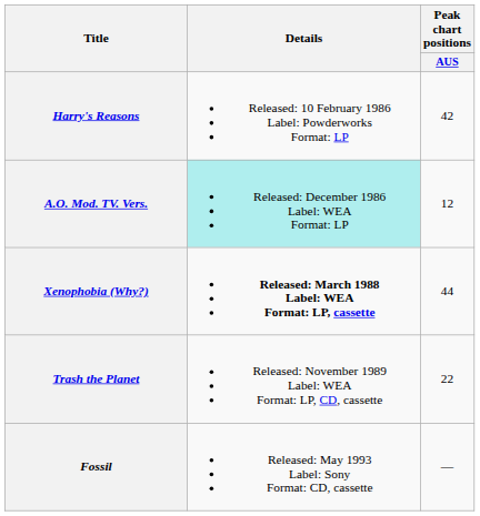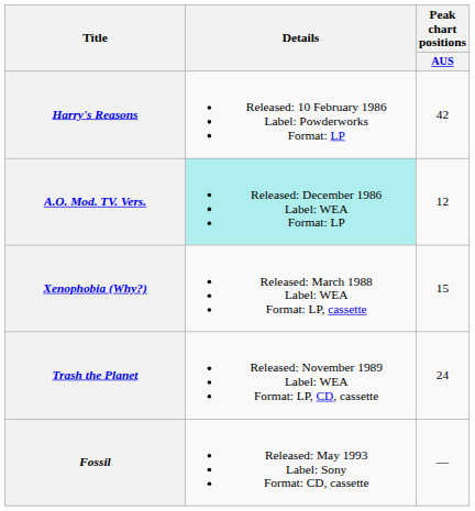Xenophobia (Why?) | Details: bold -> normal
Xenophobia (Why?) | Peak chart positions / AUS: 44 -> 15
Trash the Planet | Peak chart positions / AUS: 22 -> 24
